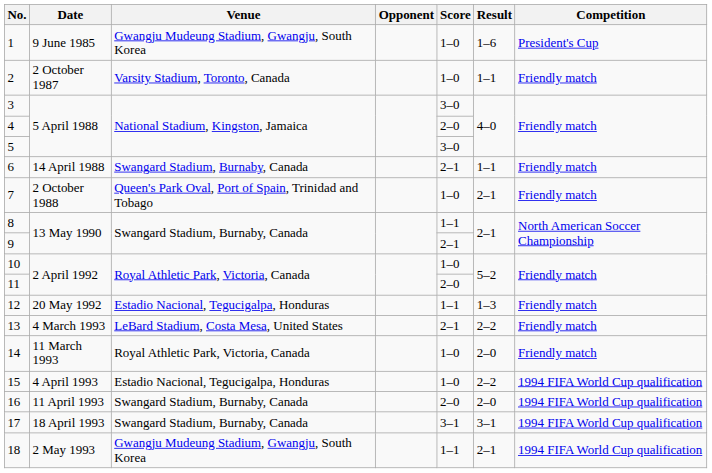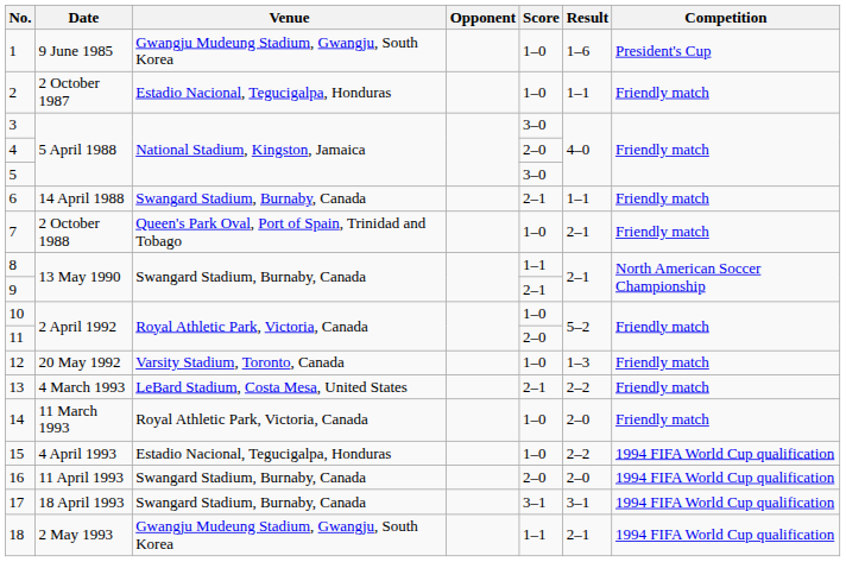2 | Venue: Varsity Stadium, Toronto, Canada -> Estadio Nacional, Tegucigalpa, Honduras
12 | Venue: Estadio Nacional, Tegucigalpa, Honduras -> Varsity Stadium, Toronto, Canada
12 | Score: 1–1 -> 1–0
